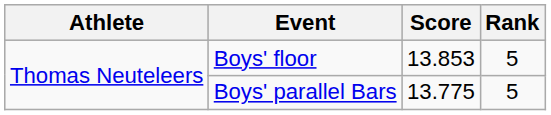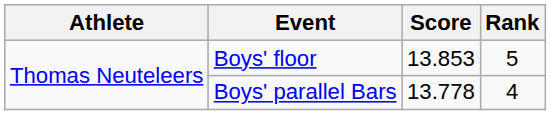Boys' parallel Bars | Score: 13.775 -> 13.778
Boys' parallel Bars | Rank: 5 -> 4
